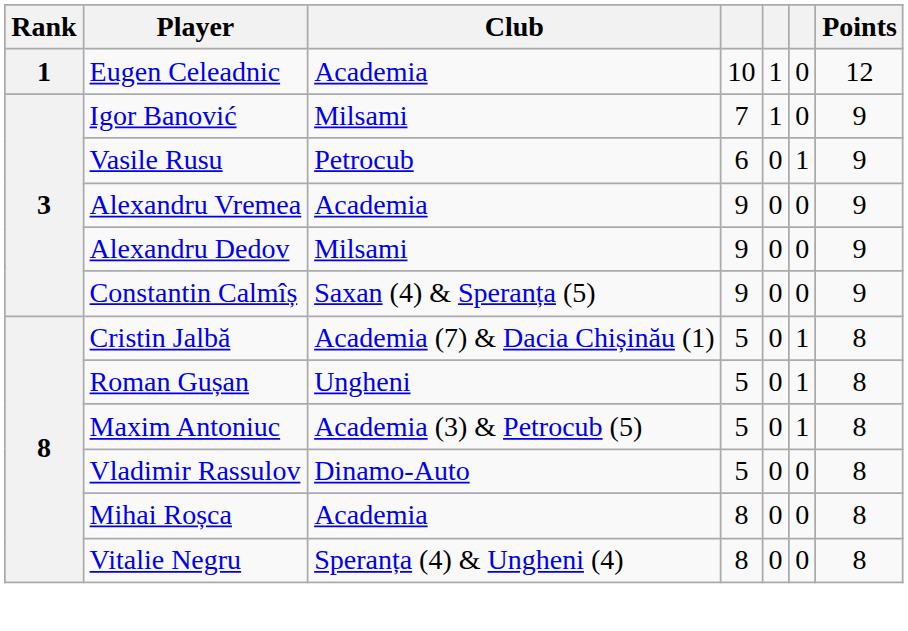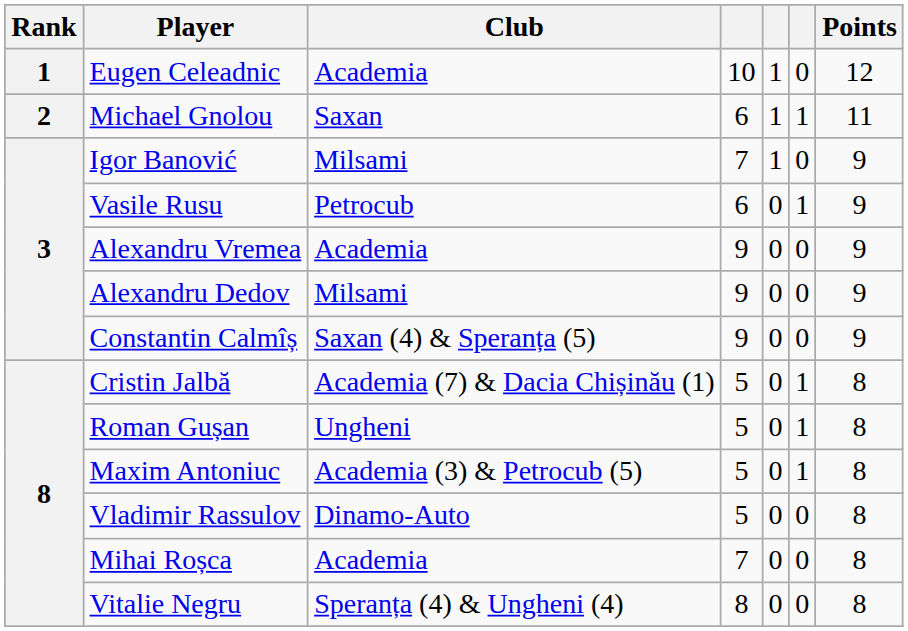+ row: 2 | Michael Gnolou | Saxan | 6 | 1 | 1 | 11
Mihai Roșca | column 4: 8 -> 7
